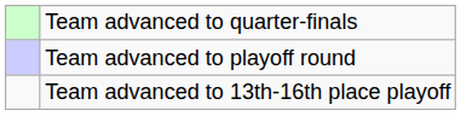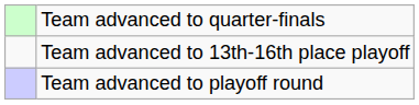rows swapped: Team advanced to playoff round <-> Team advanced to 13th-16th place playoff
